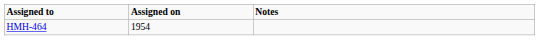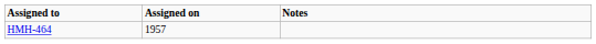HMH-464 | Assigned on: 1954 -> 1957
